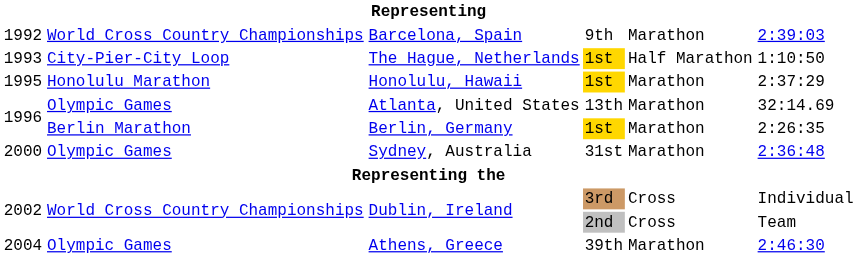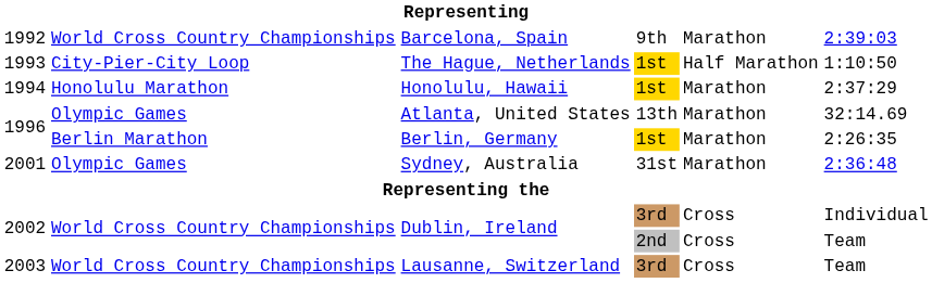Honolulu, Hawaii | column 1: 1995 -> 1994
Sydney, Australia | column 1: 2000 -> 2001
+ row: 2003 | World Cross Country Championships | Lausanne, Switzerland | 3rd | Cross | Team
- row: 2004 | Olympic Games | Athens, Greece | 39th | Marathon | 2:46:30
